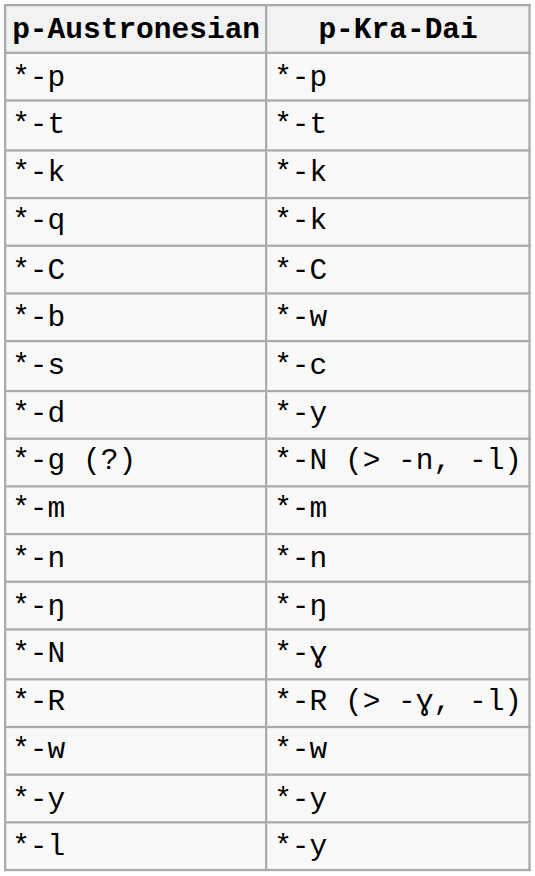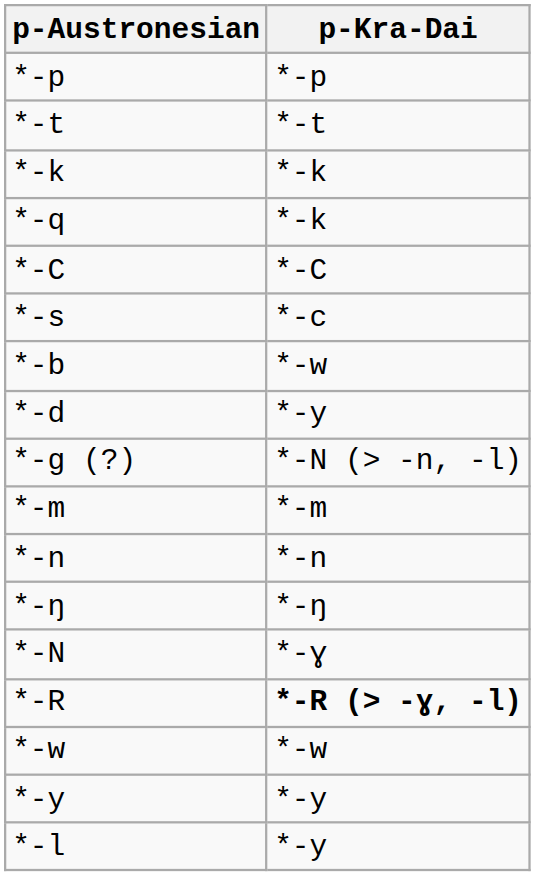rows swapped: *-s <-> *-b
*-R | p-Kra-Dai: normal -> bold
